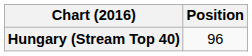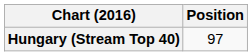Hungary (Stream Top 40) | Position: 96 -> 97
